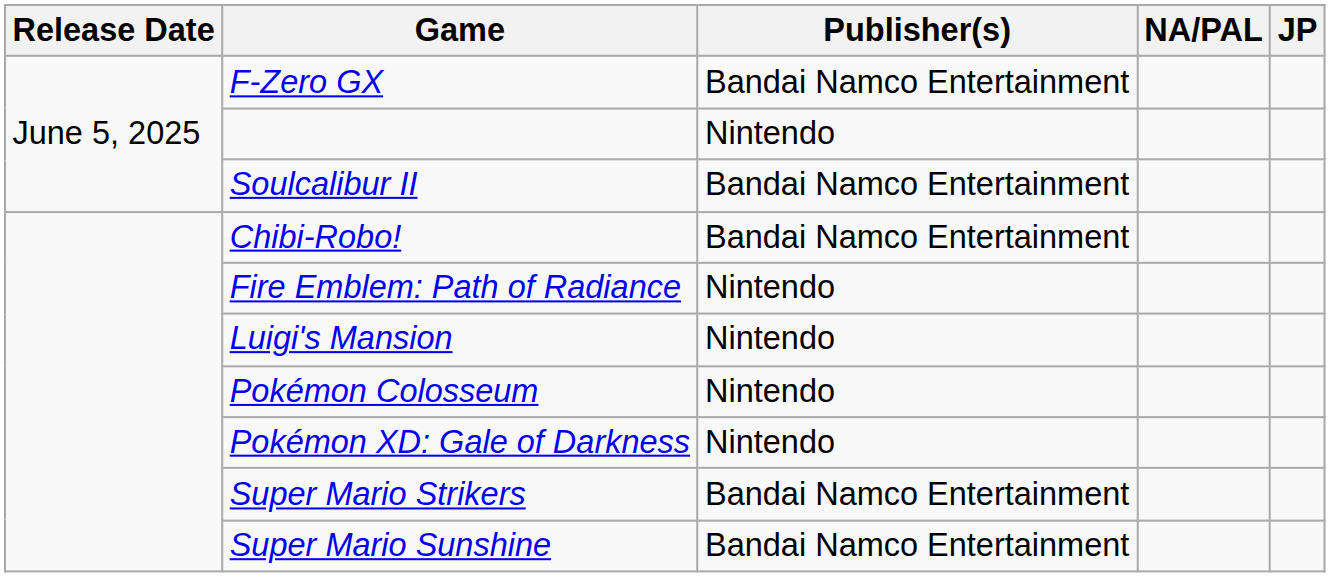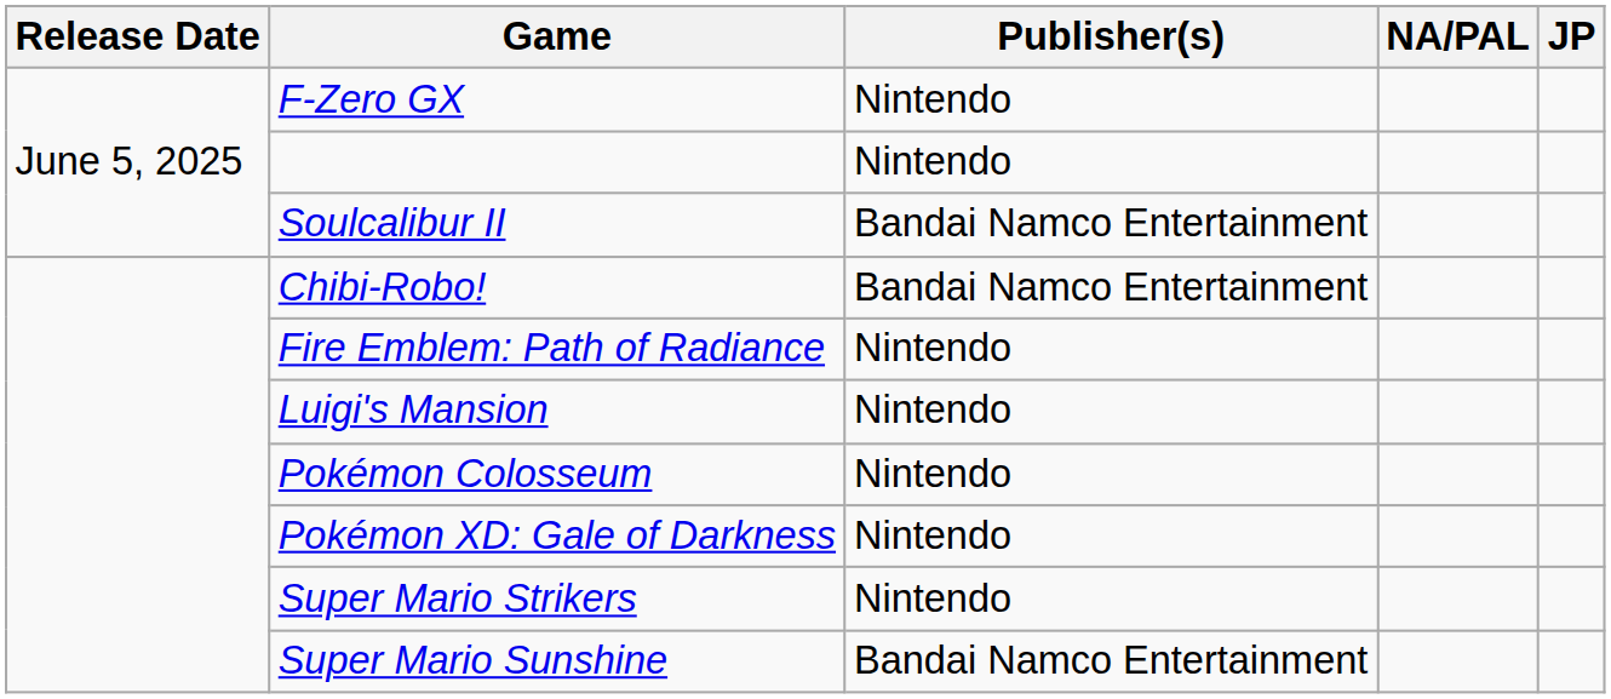F-Zero GX | Publisher(s): Bandai Namco Entertainment -> Nintendo
Super Mario Strikers | Publisher(s): Bandai Namco Entertainment -> Nintendo
